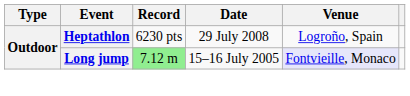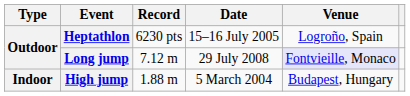Heptathlon | Date: 29 July 2008 -> 15–16 July 2005
Long jump | Record: lightgreen background -> no background
Long jump | Date: 15–16 July 2005 -> 29 July 2008
+ row: Indoor | High jump | 1.88 m | 5 March 2004 | Budapest, Hungary
